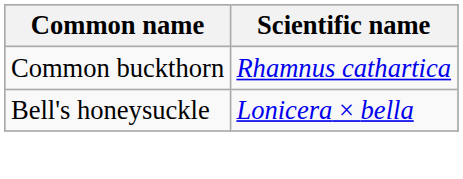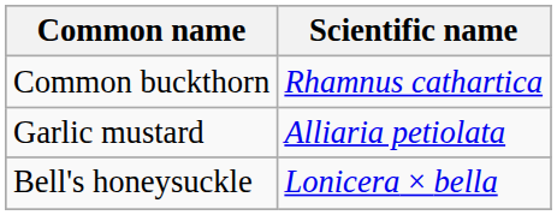+ row: Garlic mustard | Alliaria petiolata
